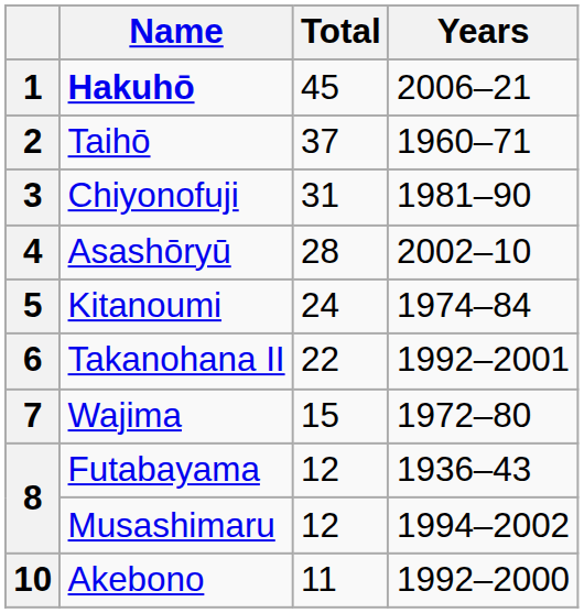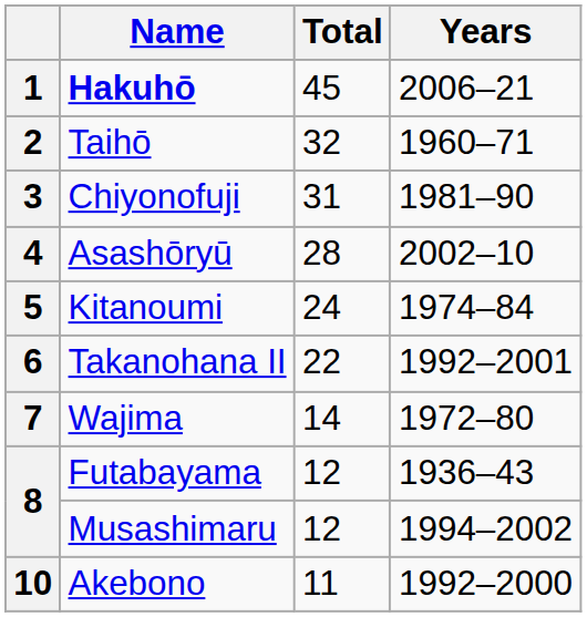2 | Total: 37 -> 32
7 | Total: 15 -> 14
